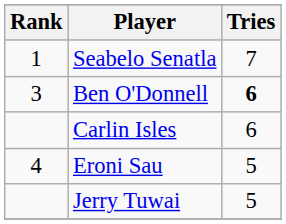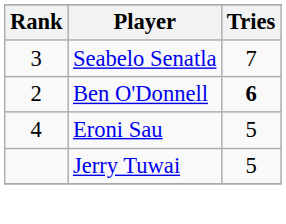Seabelo Senatla | Rank: 1 -> 3
Ben O'Donnell | Rank: 3 -> 2
- row: Carlin Isles | 6
